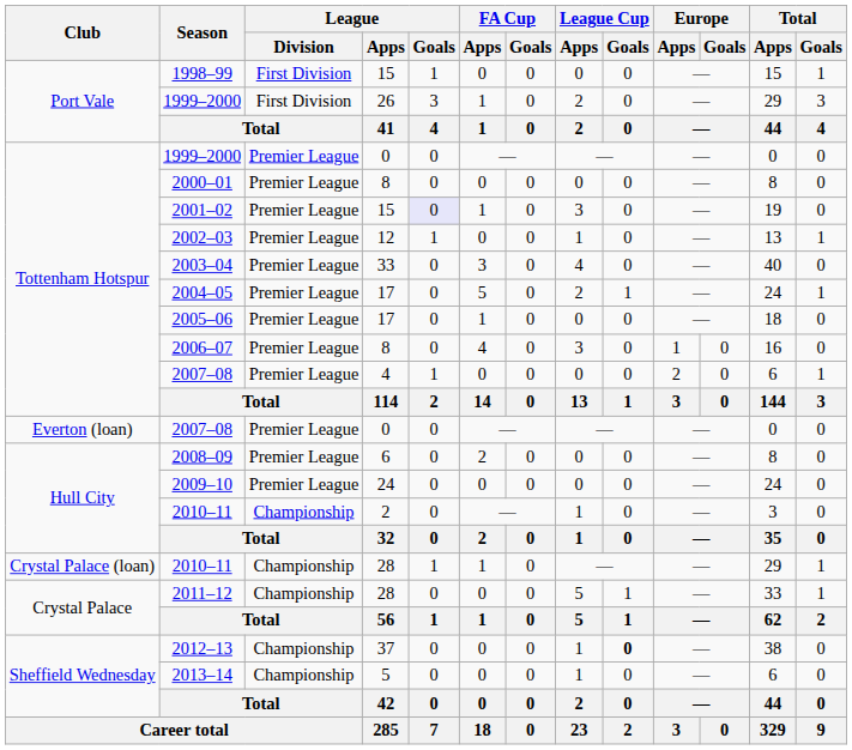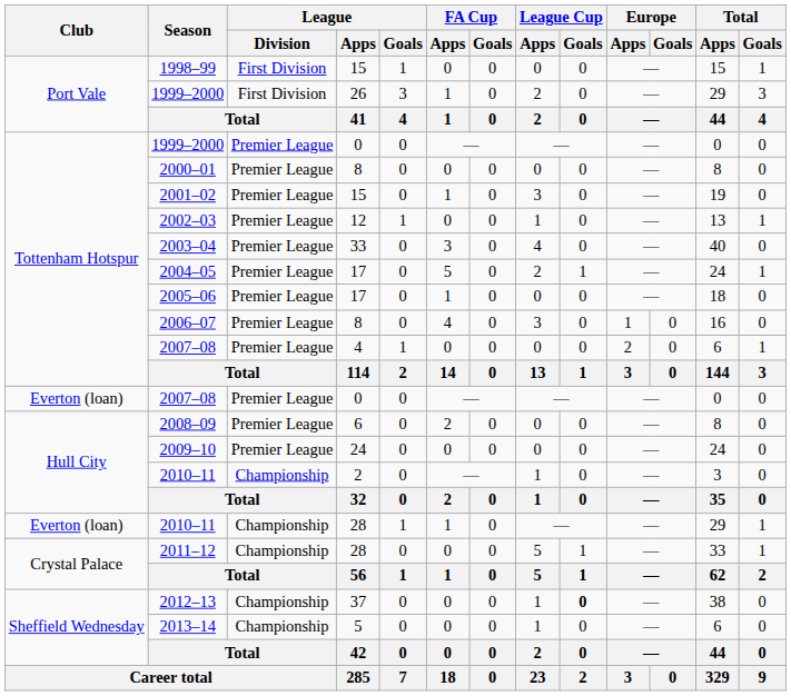2001–02 | League / Goals: lavender background -> no background
2010–11 / 28 | Club: Crystal Palace (loan) -> Everton (loan)
